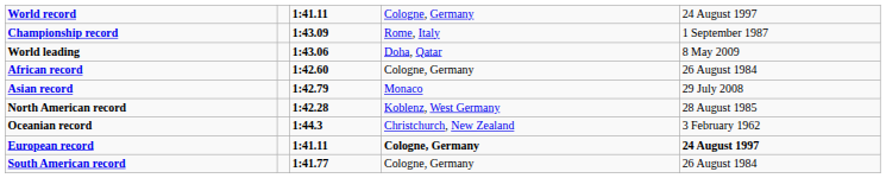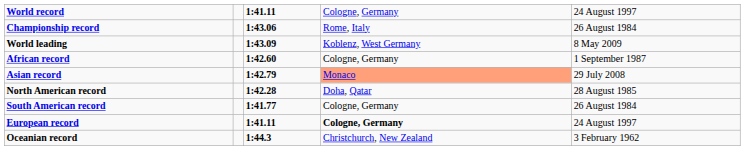Championship record | column 3: 1:43.09 -> 1:43.06
Championship record | column 5: 1 September 1987 -> 26 August 1984
World leading | column 3: 1:43.06 -> 1:43.09
World leading | column 4: Doha, Qatar -> Koblenz, West Germany
African record | column 5: 26 August 1984 -> 1 September 1987
Asian record | column 4: no background -> lightsalmon background
North American record | column 4: Koblenz, West Germany -> Doha, Qatar
rows swapped: South American record <-> Oceanian record
European record | column 5: bold -> normal
